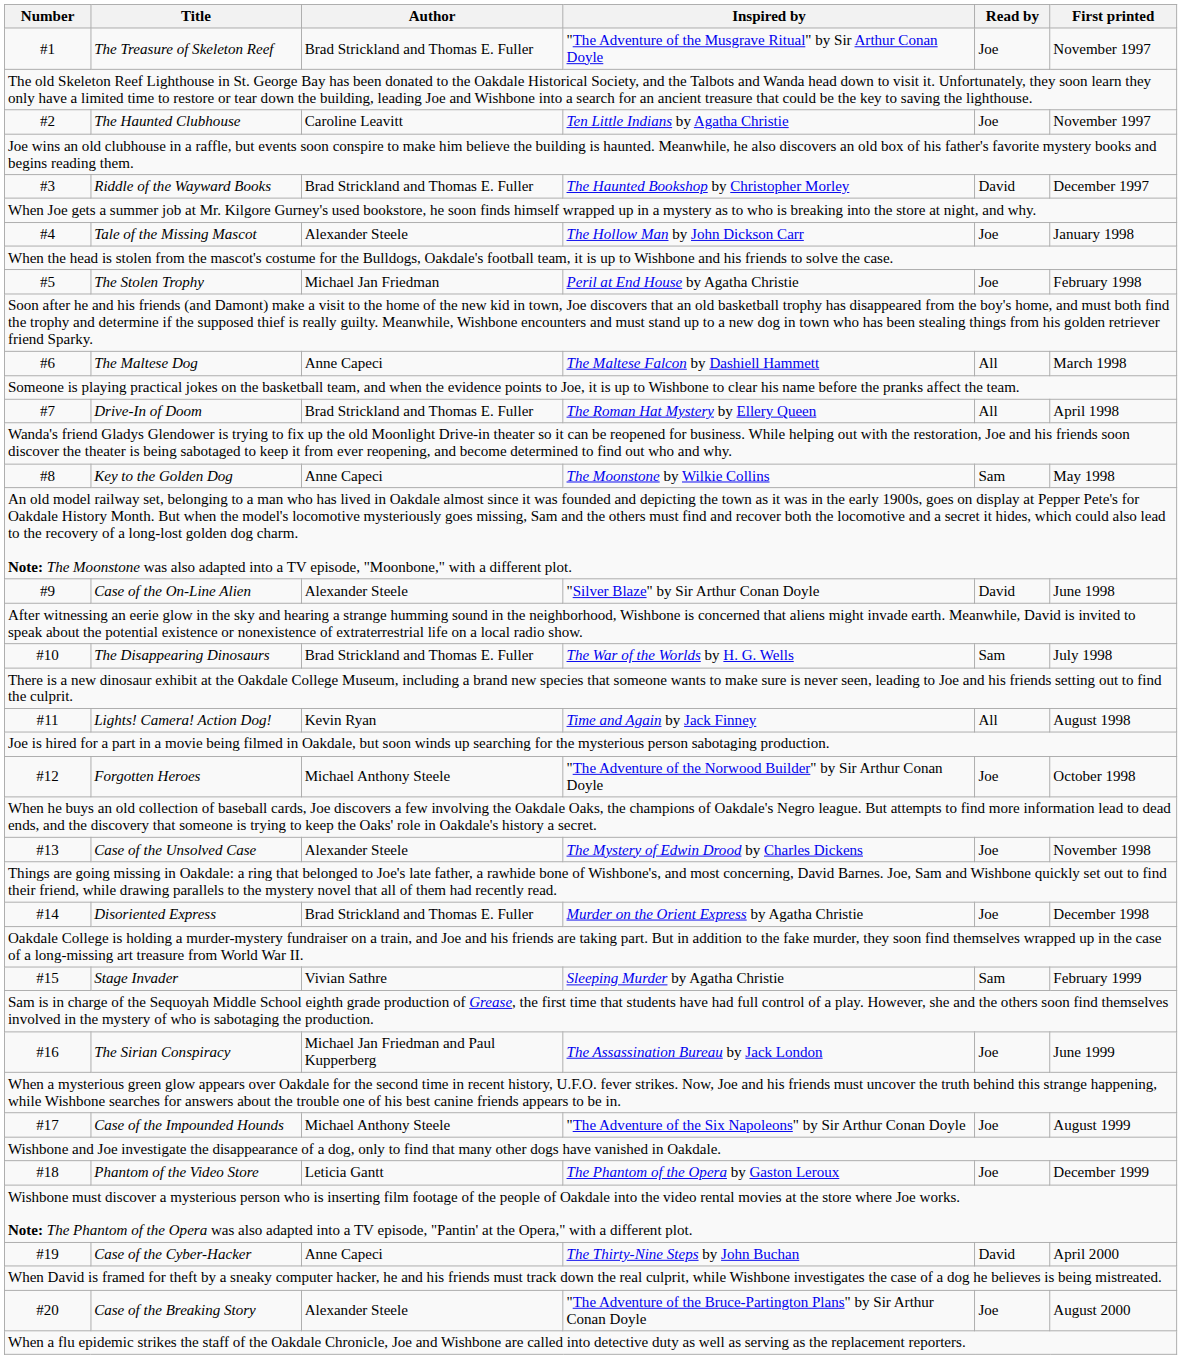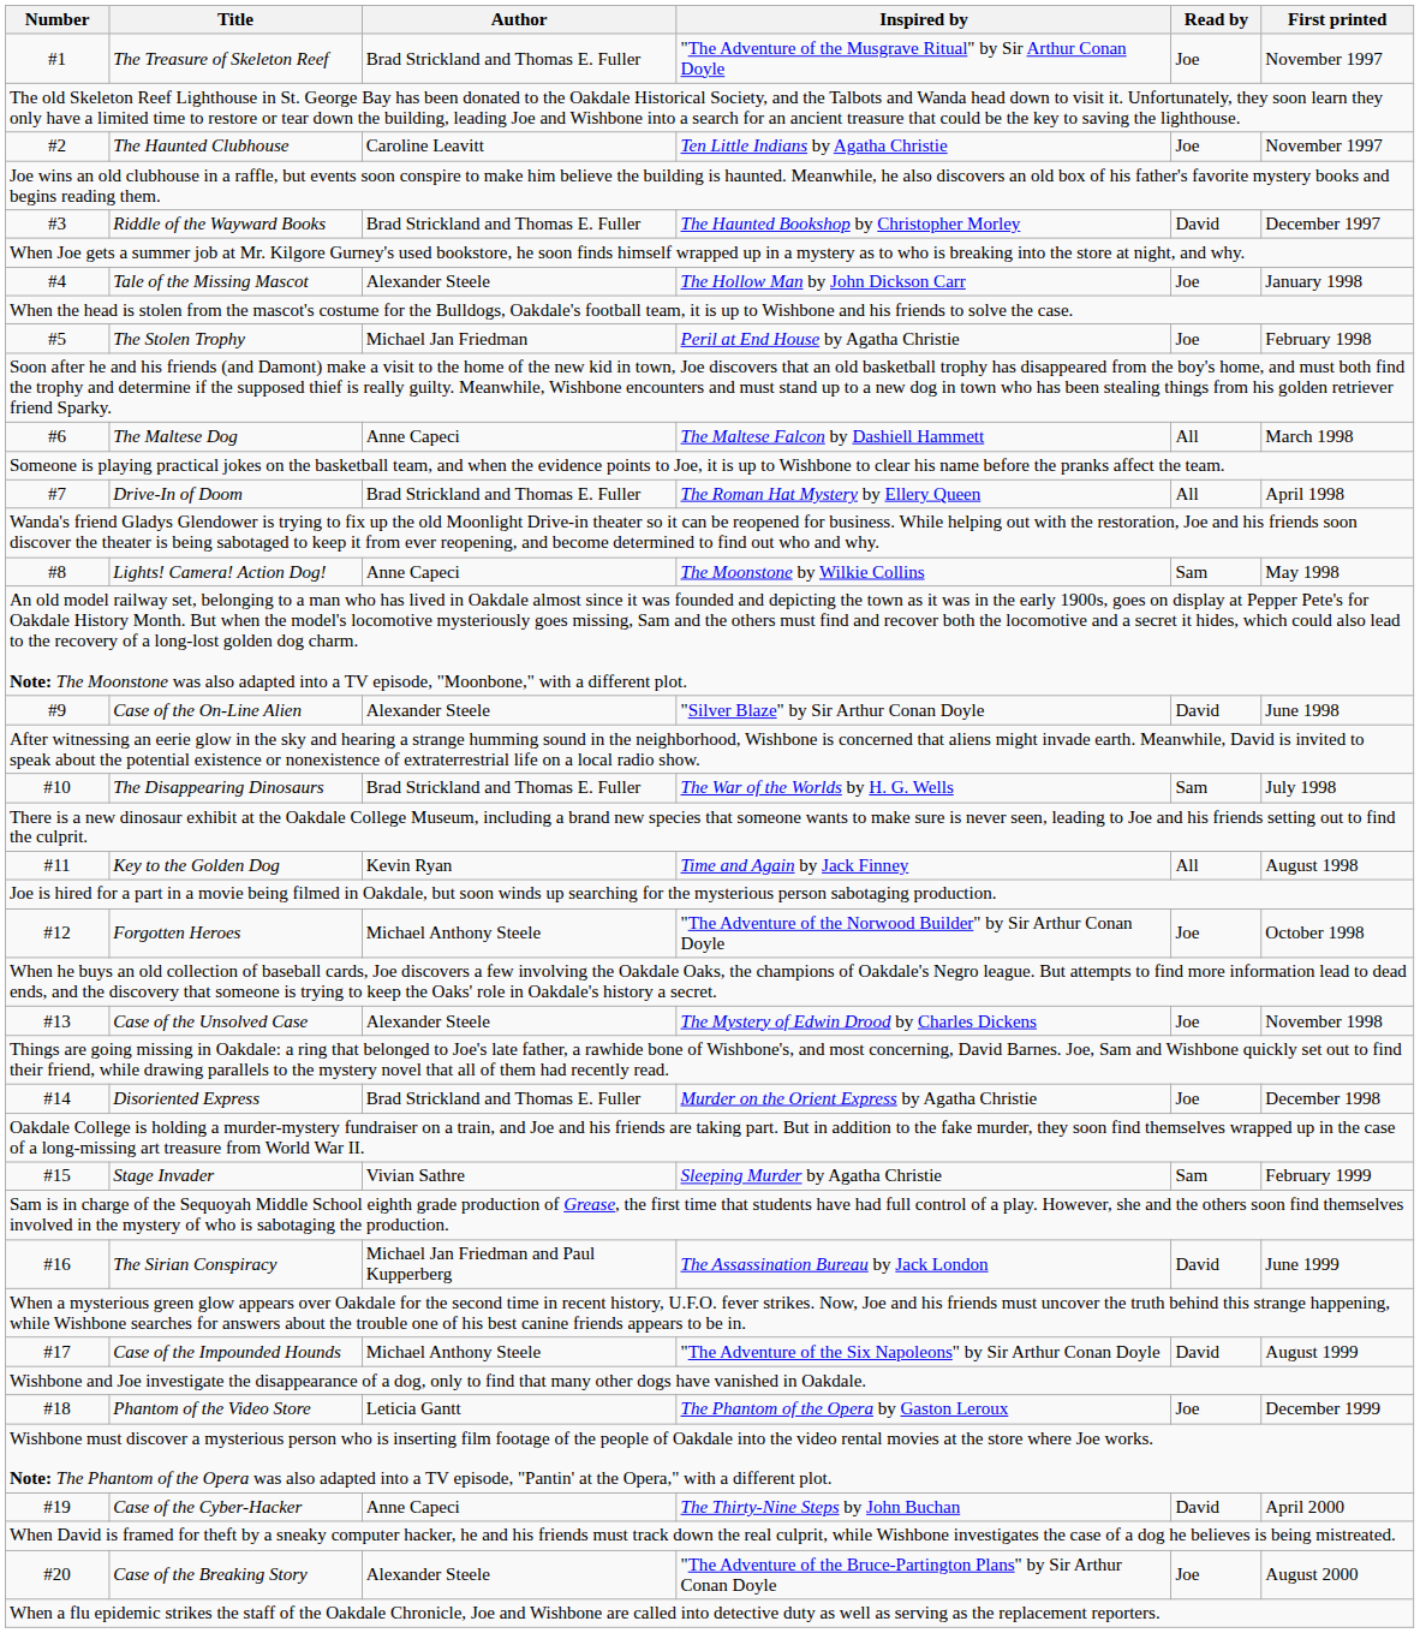#8 | Title: Key to the Golden Dog -> Lights! Camera! Action Dog!
#11 | Title: Lights! Camera! Action Dog! -> Key to the Golden Dog
#16 | Read by: Joe -> David
#17 | Read by: Joe -> David
